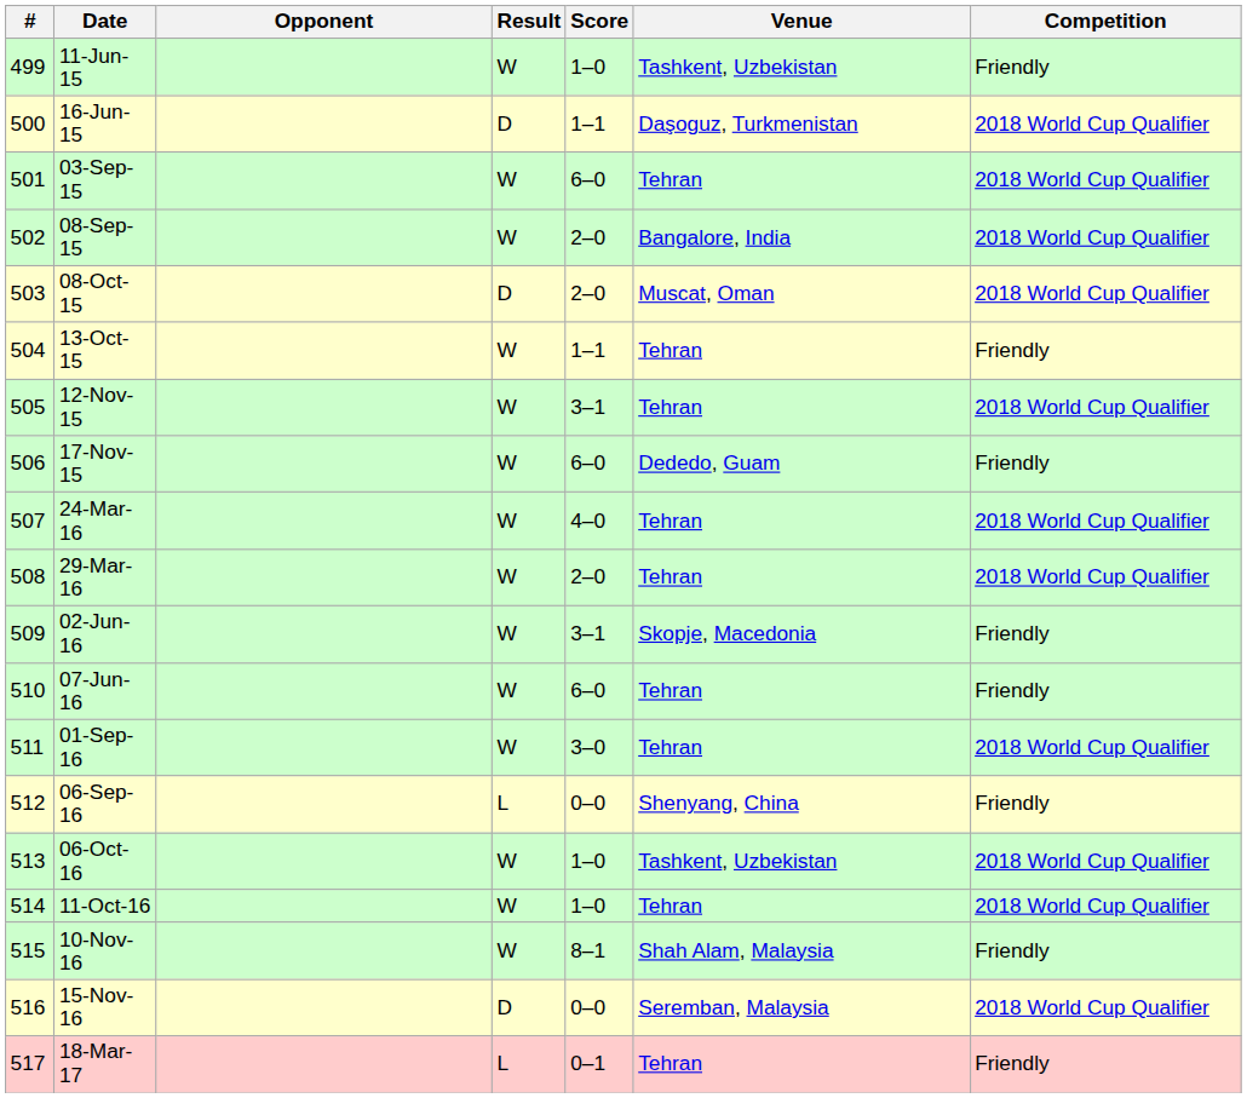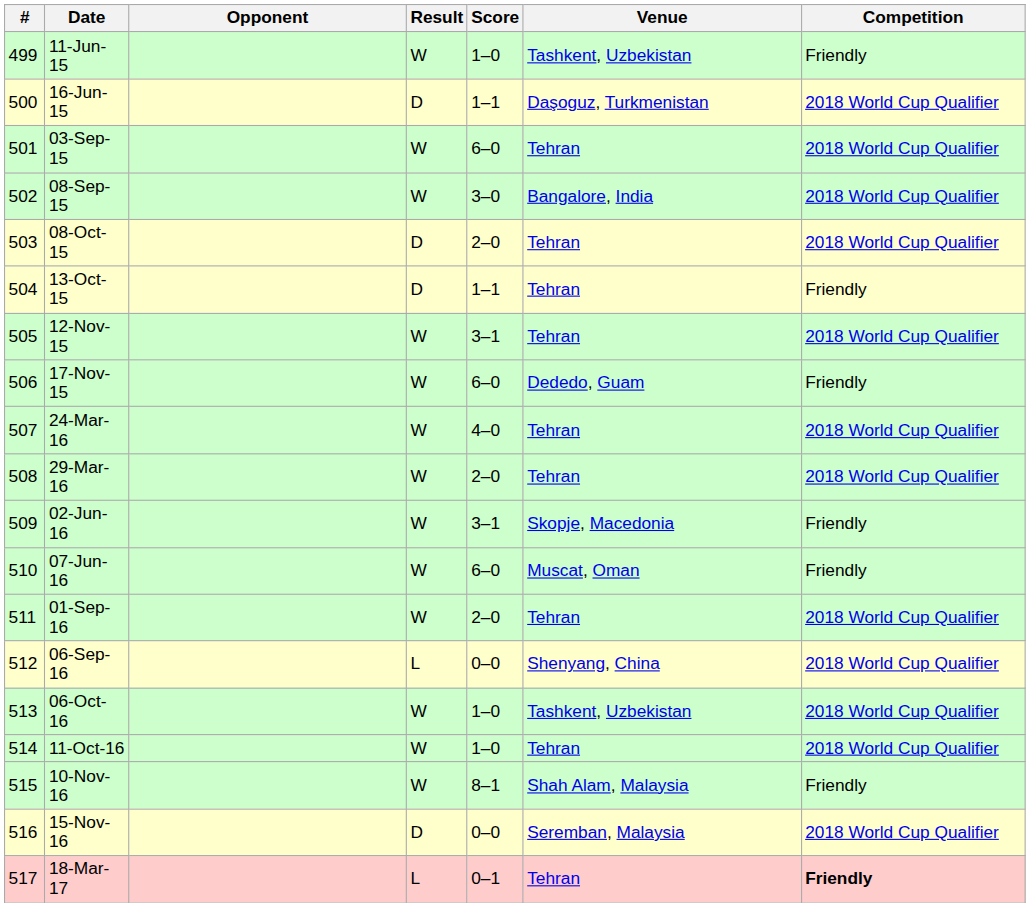08-Sep-15 | Score: 2–0 -> 3–0
08-Oct-15 | Venue: Muscat, Oman -> Tehran
13-Oct-15 | Result: W -> D
07-Jun-16 | Venue: Tehran -> Muscat, Oman
01-Sep-16 | Score: 3–0 -> 2–0
06-Sep-16 | Competition: Friendly -> 2018 World Cup Qualifier
18-Mar-17 | Competition: normal -> bold
